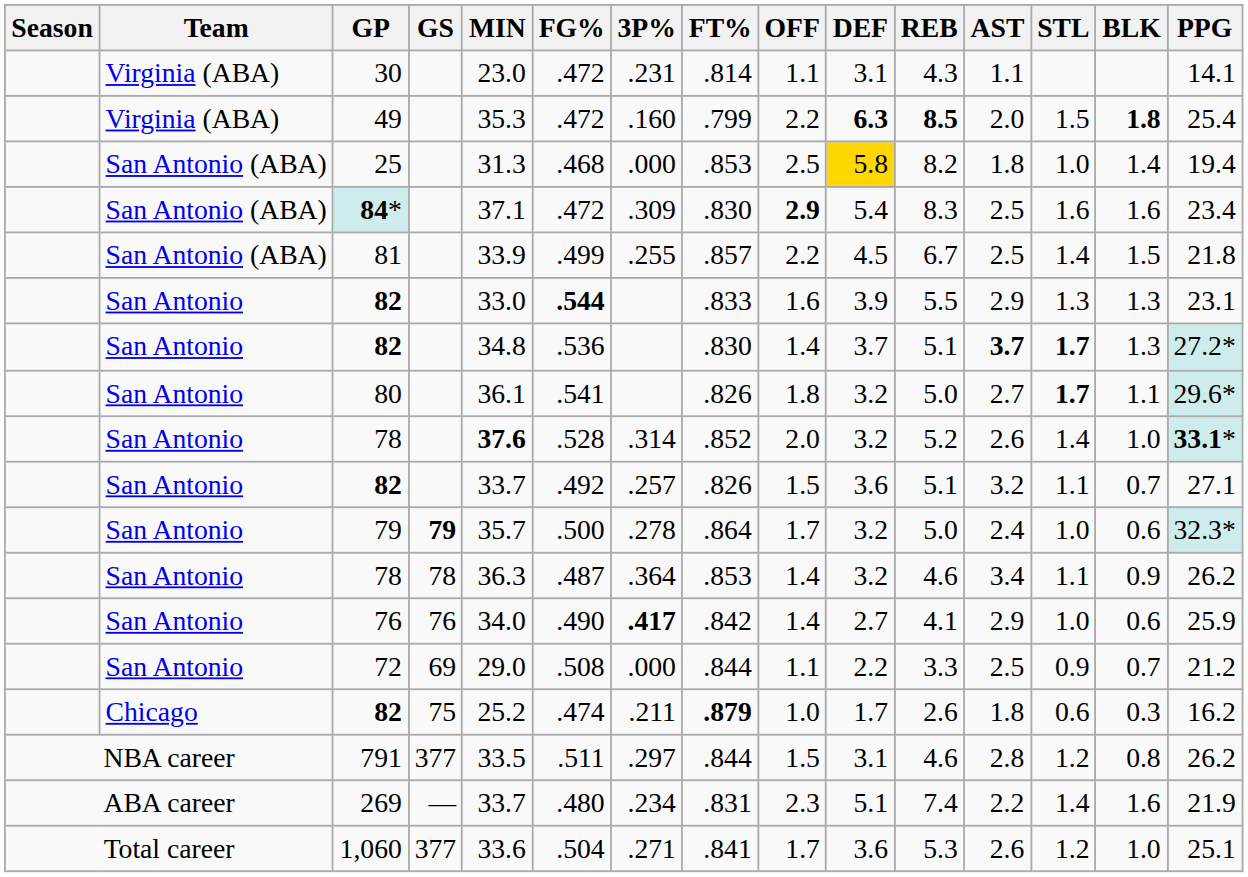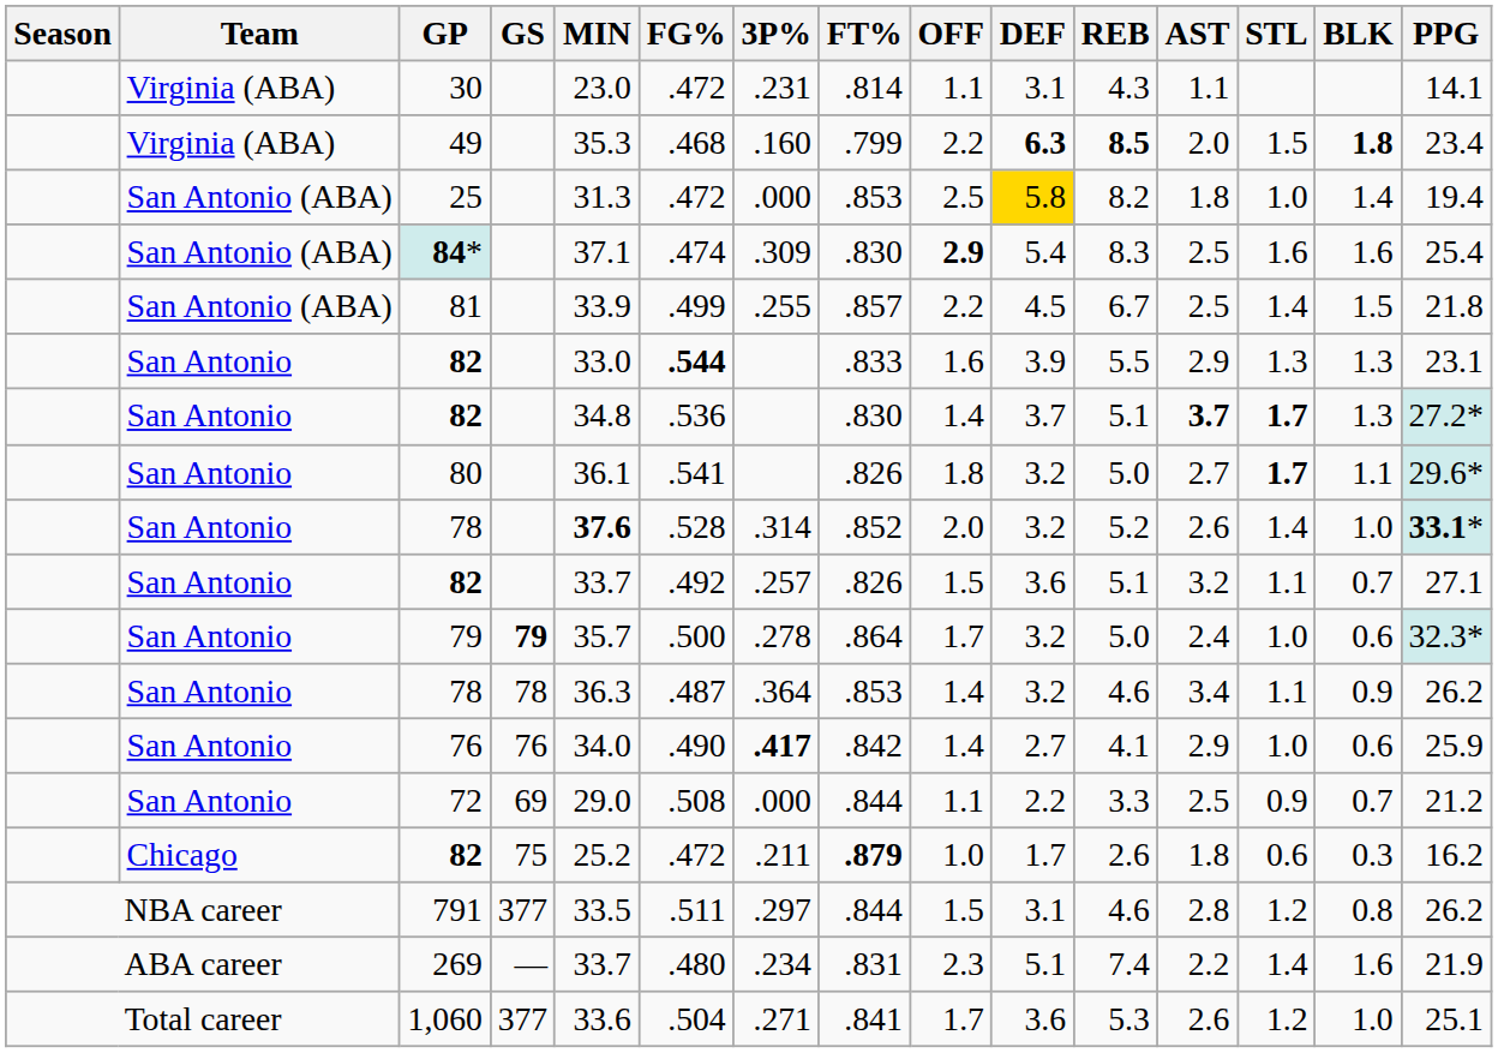49 | FG%: .472 -> .468
49 | PPG: 25.4 -> 23.4
25 | FG%: .468 -> .472
84* | FG%: .472 -> .474
84* | PPG: 23.4 -> 25.4
82 / 75 | FG%: .474 -> .472
